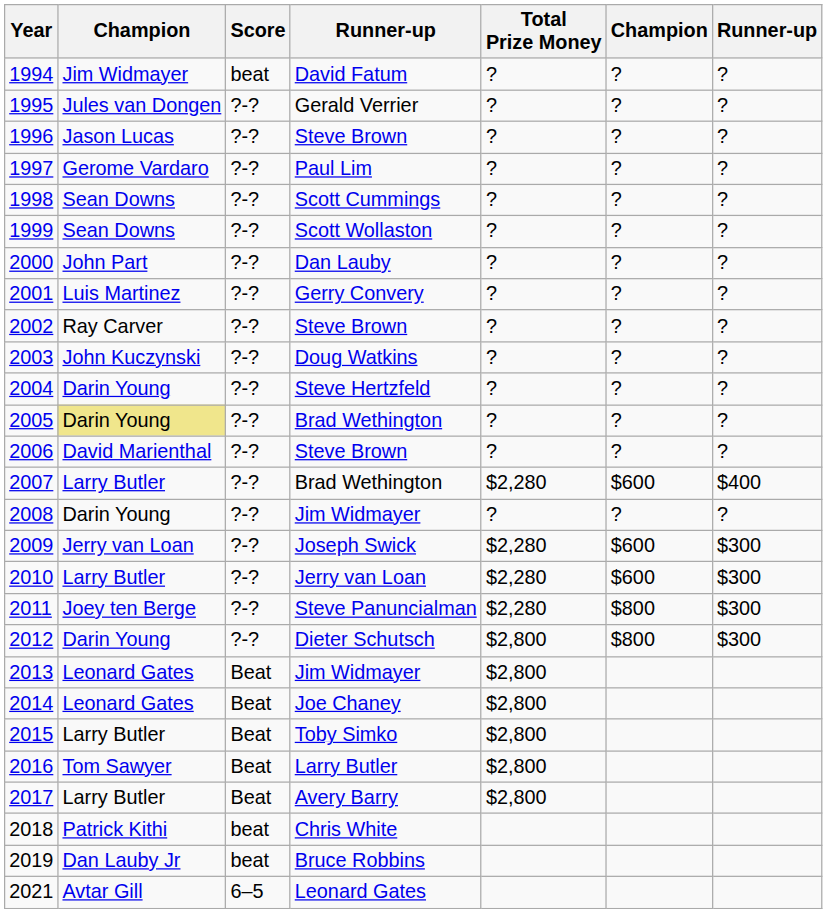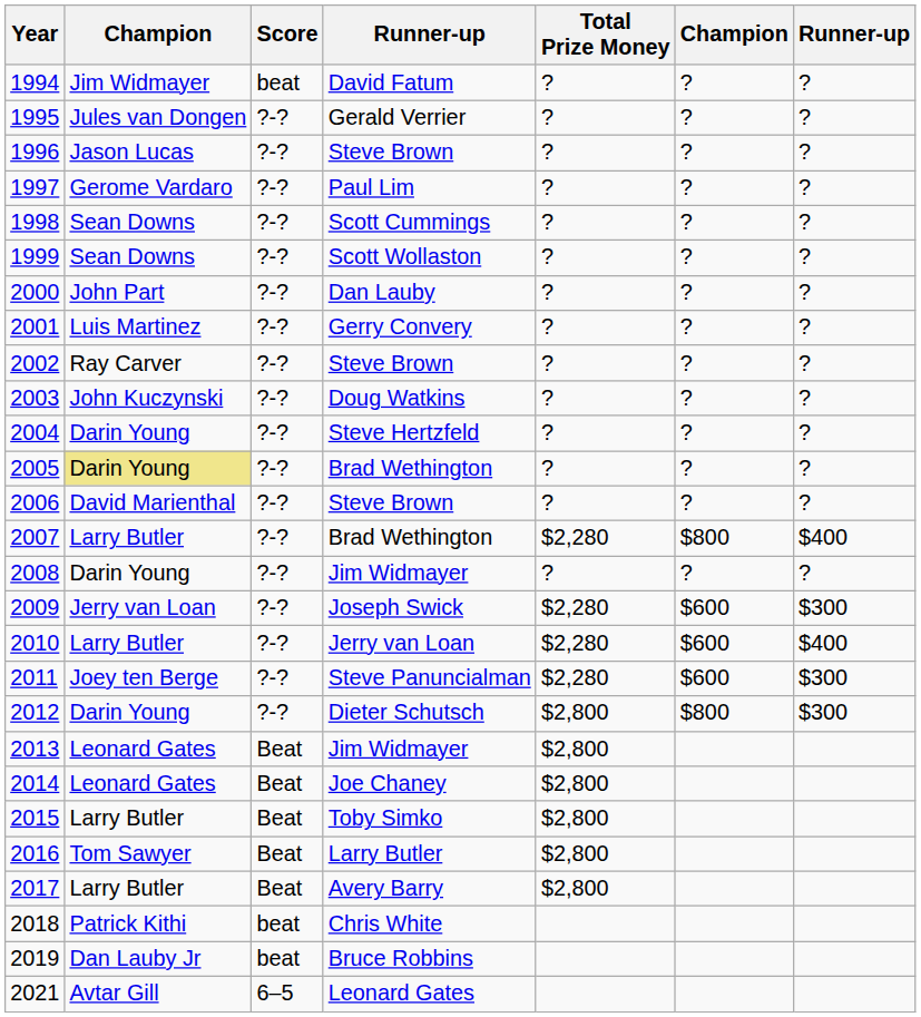2007 | column 6: $600 -> $800
2010 | column 7: $300 -> $400
2011 | column 6: $800 -> $600
